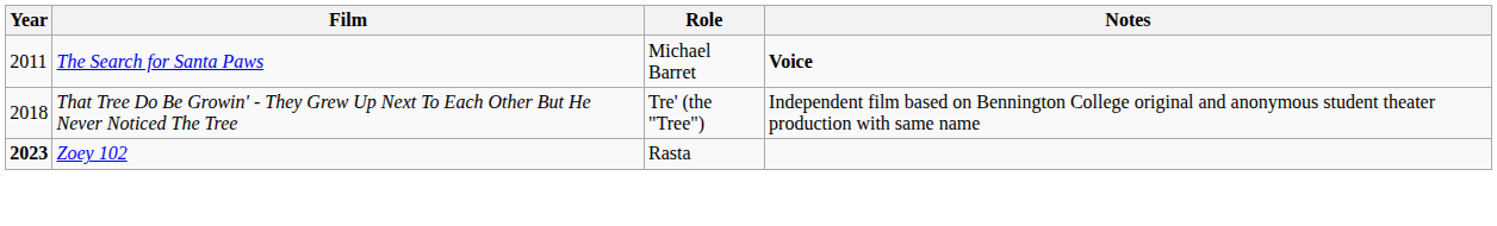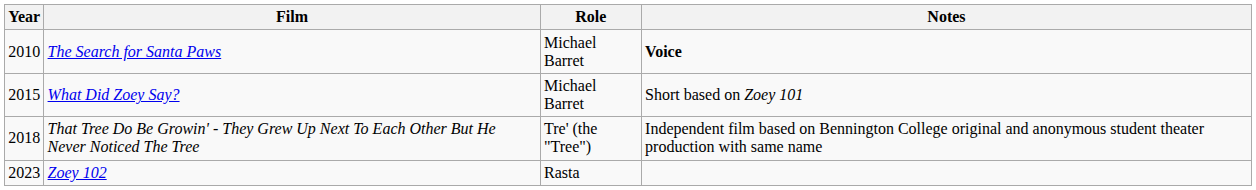The Search for Santa Paws | Year: 2011 -> 2010
+ row: 2015 | What Did Zoey Say? | Michael Barret | Short based on Zoey 101
Zoey 102 | Year: bold -> normal
